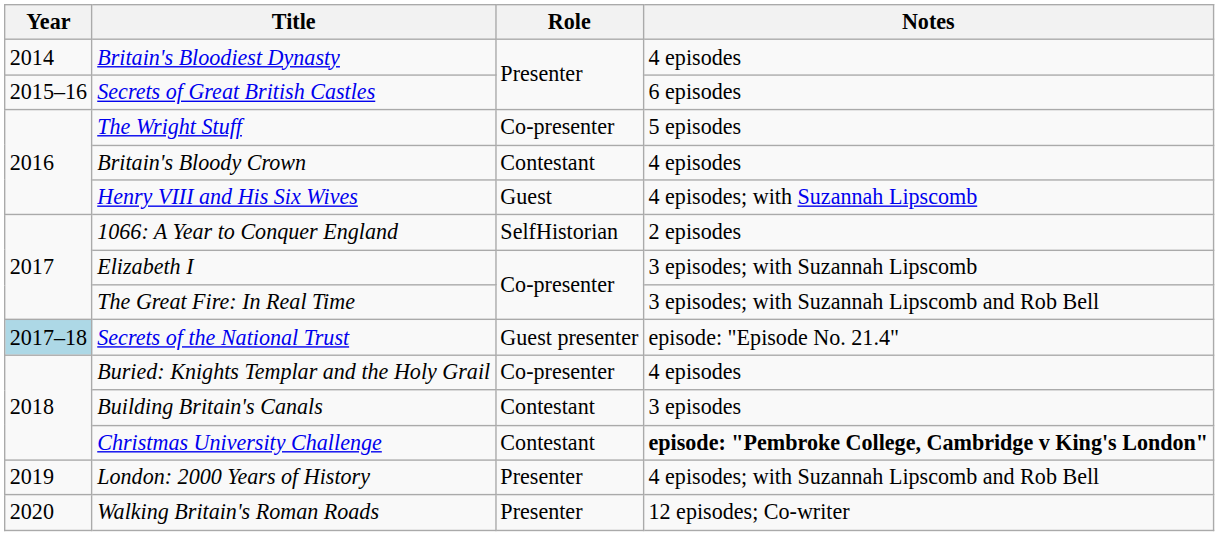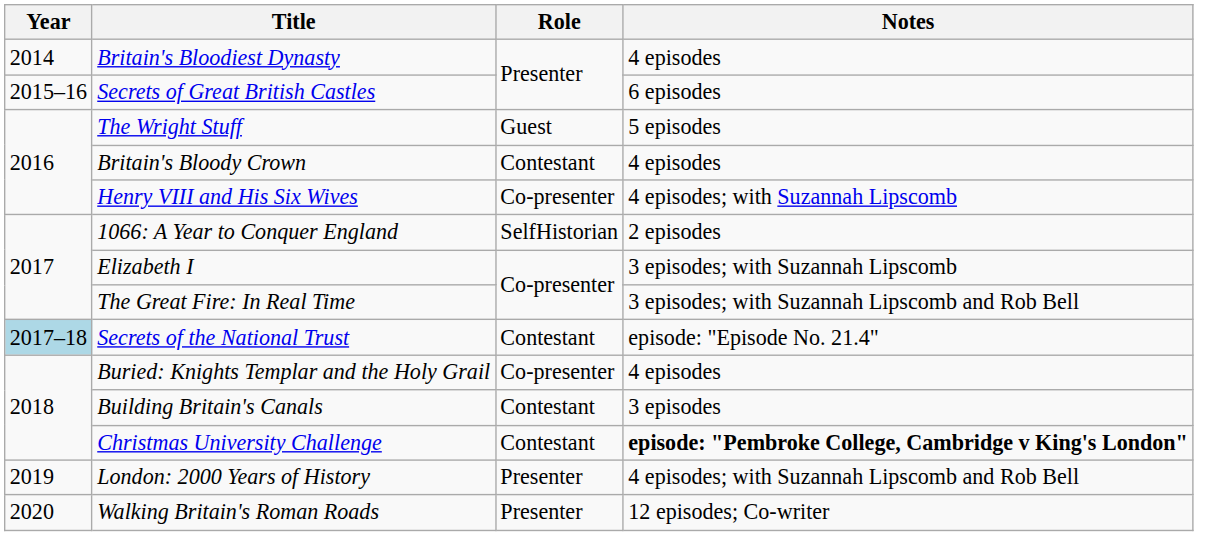The Wright Stuff | Role: Co-presenter -> Guest
Henry VIII and His Six Wives | Role: Guest -> Co-presenter
Secrets of the National Trust | Role: Guest presenter -> Contestant
